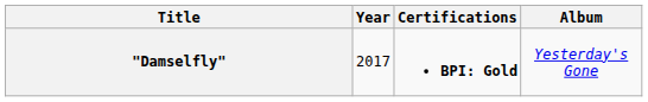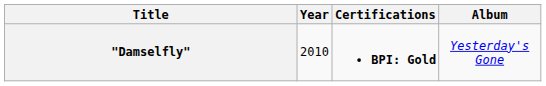"Damselfly" | Year: 2017 -> 2010
